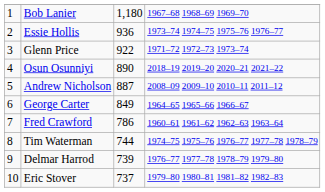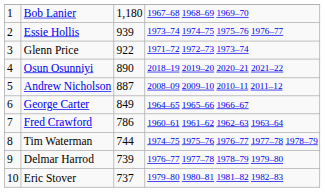Essie Hollis | column 3: 936 -> 939
